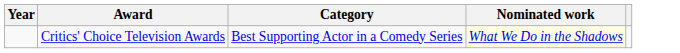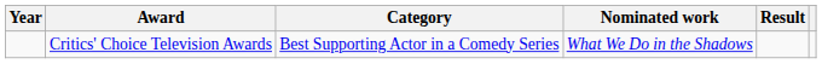+ column: Result
Critics' Choice Television Awards | Nominated work: lightyellow background -> no background
